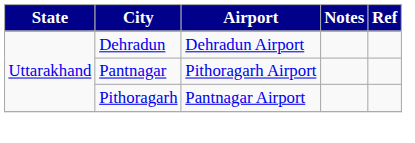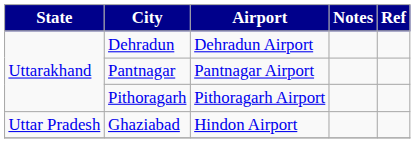Pantnagar | Airport: Pithoragarh Airport -> Pantnagar Airport
Pithoragarh | Airport: Pantnagar Airport -> Pithoragarh Airport
+ row: Uttar Pradesh | Ghaziabad | Hindon Airport
